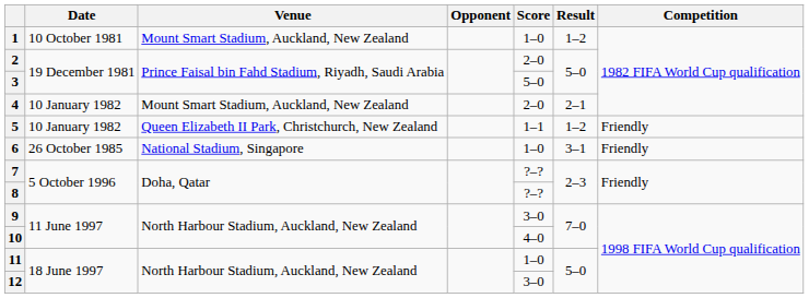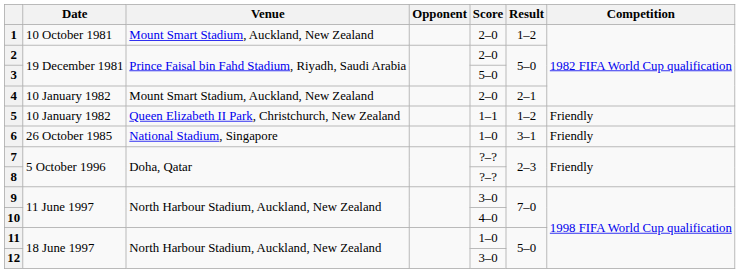1 | Score: 1–0 -> 2–0
